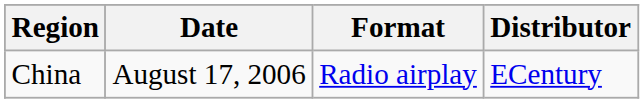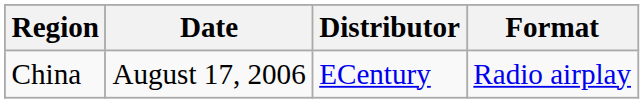columns swapped: Format <-> Distributor
